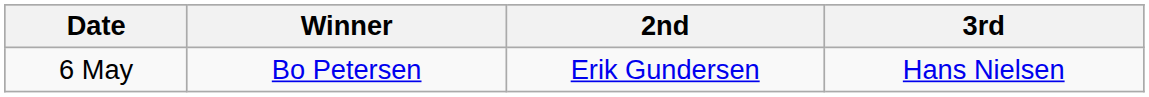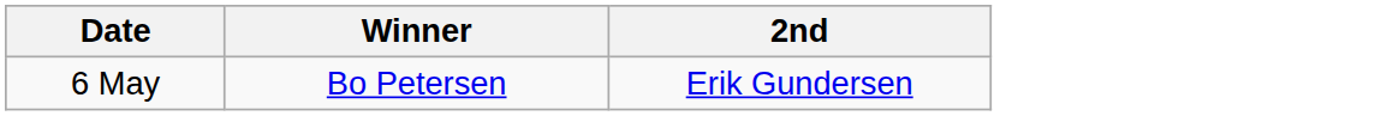- column: 3rd | Hans Nielsen
